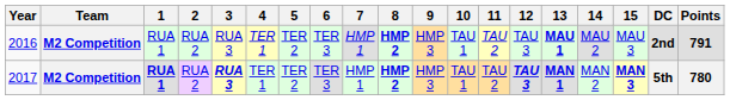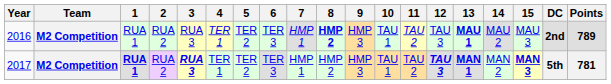2016 | Points: 791 -> 789
2017 | 8: bold -> normal
2017 | Points: 780 -> 781
